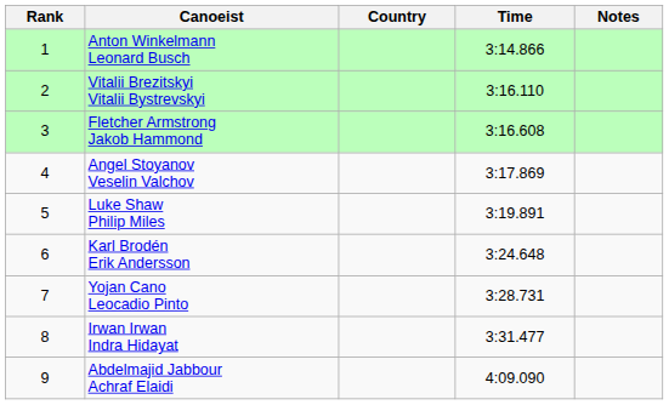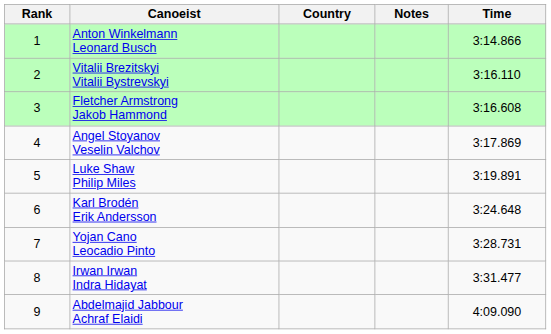columns swapped: Time <-> Notes
